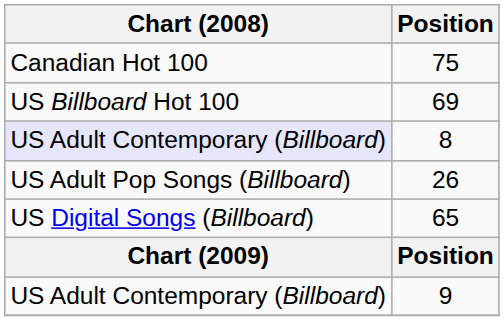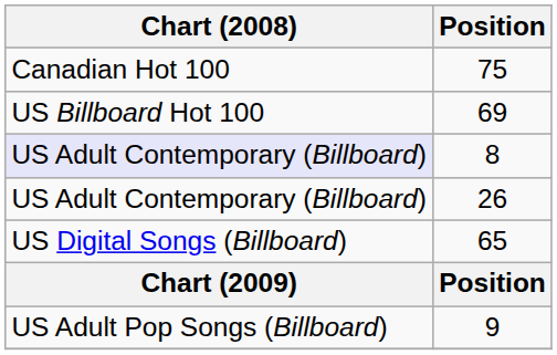26 | Chart (2008): US Adult Pop Songs (Billboard) -> US Adult Contemporary (Billboard)
9 | Chart (2008): US Adult Contemporary (Billboard) -> US Adult Pop Songs (Billboard)
